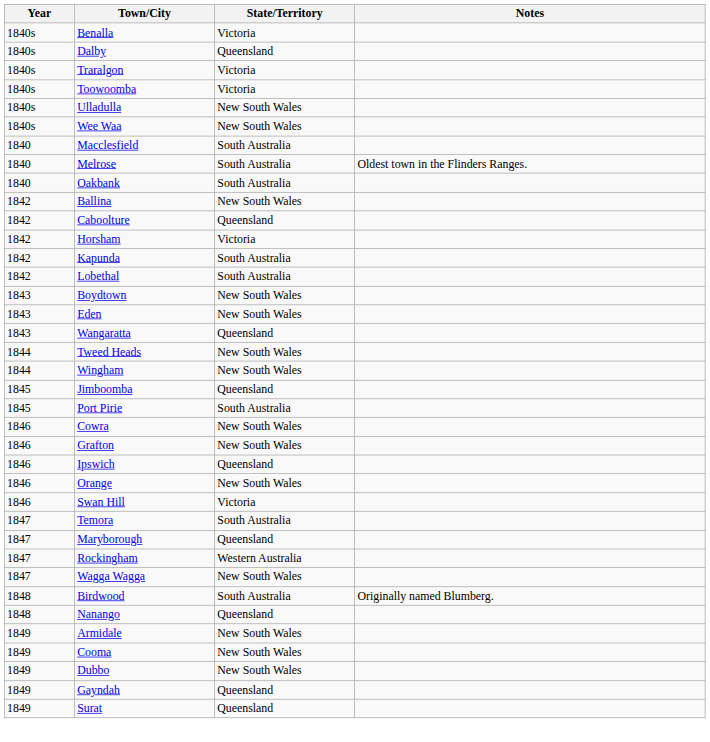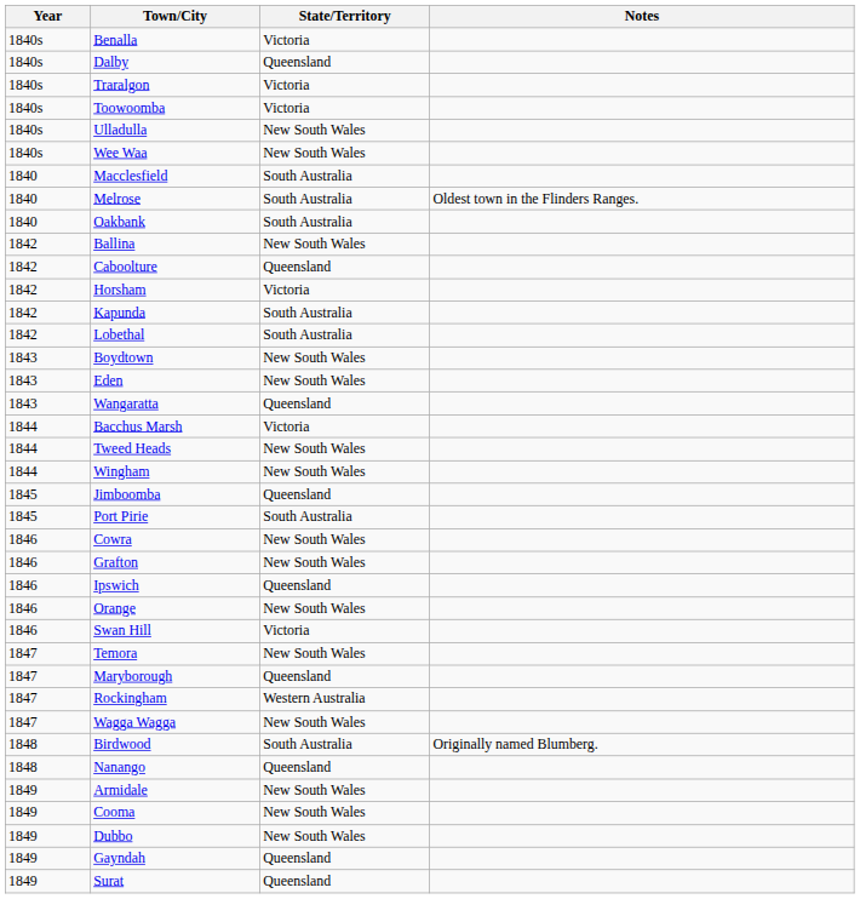+ row: 1844 | Bacchus Marsh | Victoria
Temora | State/Territory: South Australia -> New South Wales
